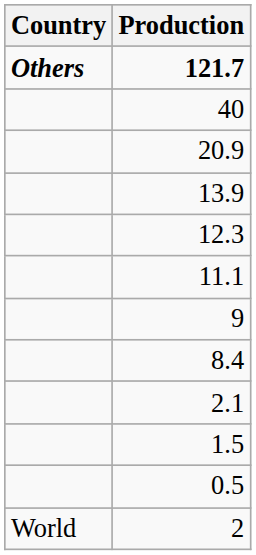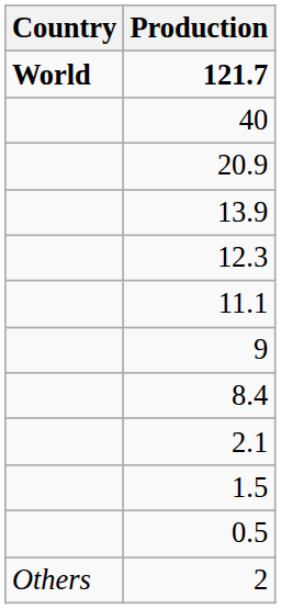121.7 | Country: Others -> World
2 | Country: World -> Others
